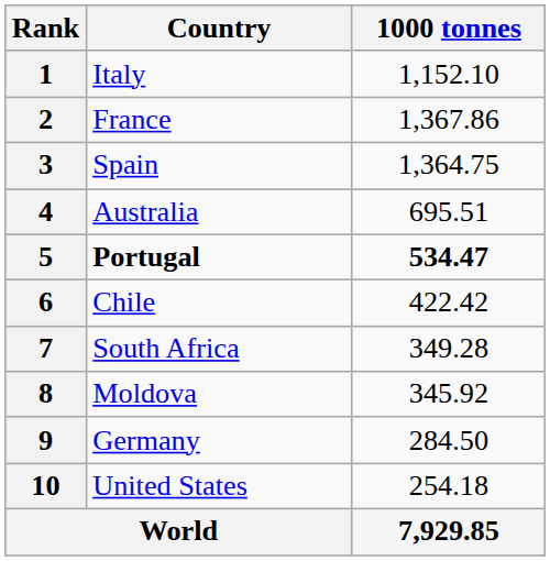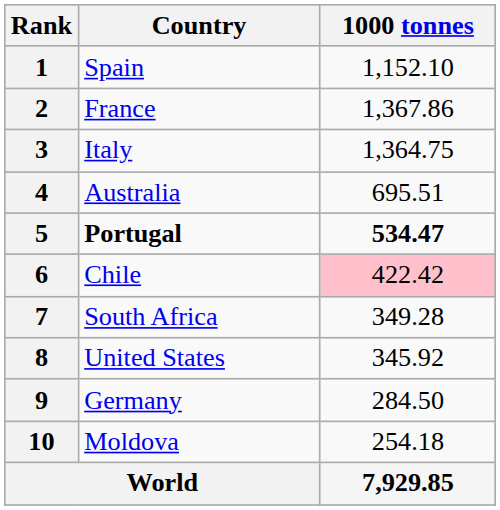1 | Country: Italy -> Spain
3 | Country: Spain -> Italy
6 | 1000 tonnes: no background -> pink background
8 | Country: Moldova -> United States
10 | Country: United States -> Moldova
